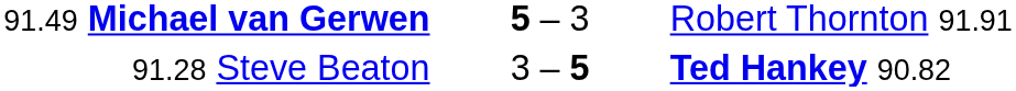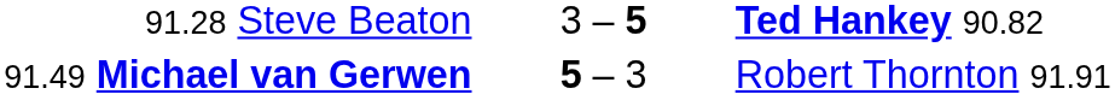rows swapped: 91.28 Steve Beaton <-> 91.49 Michael van Gerwen
